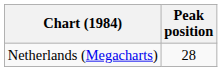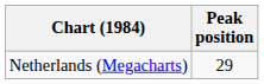Netherlands (Megacharts) | Peak position: 28 -> 29
